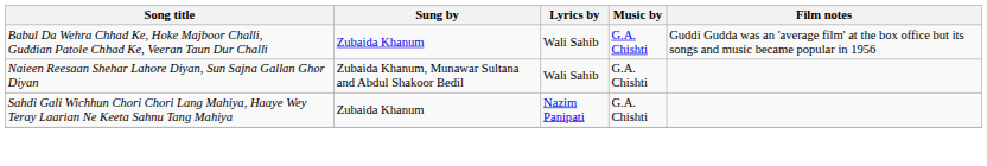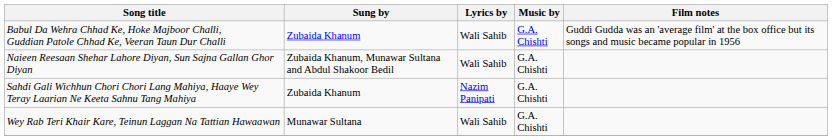+ row: Wey Rab Teri Khair Kare, Teinun Laggan Na Tattian Hawaawan | Munawar Sultana | Wali Sahib | G.A. Chishti
